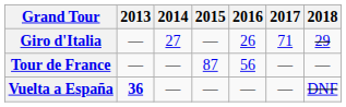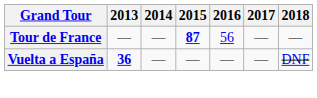- row: Giro d'Italia | — | 27 | — | 26 | 71 | 29
Tour de France | 2015: normal -> bold
